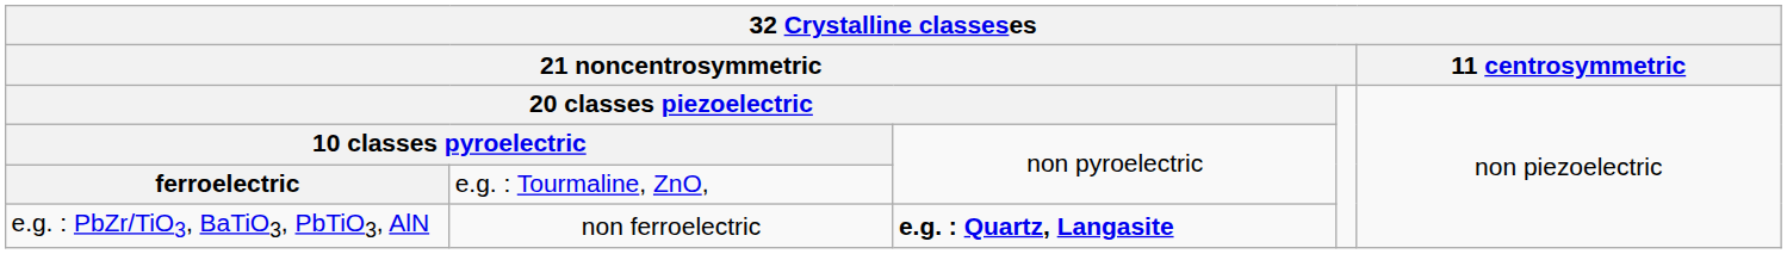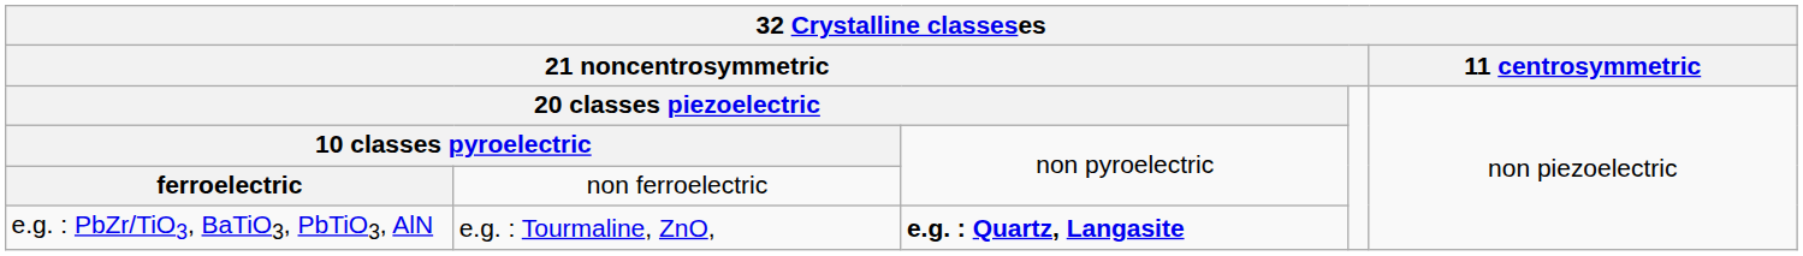ferroelectric | column 2: e.g. : Tourmaline, ZnO, -> non ferroelectric
e.g. : PbZr/TiO3, BaTiO3, PbTiO3, AlN | column 2: non ferroelectric -> e.g. : Tourmaline, ZnO,
